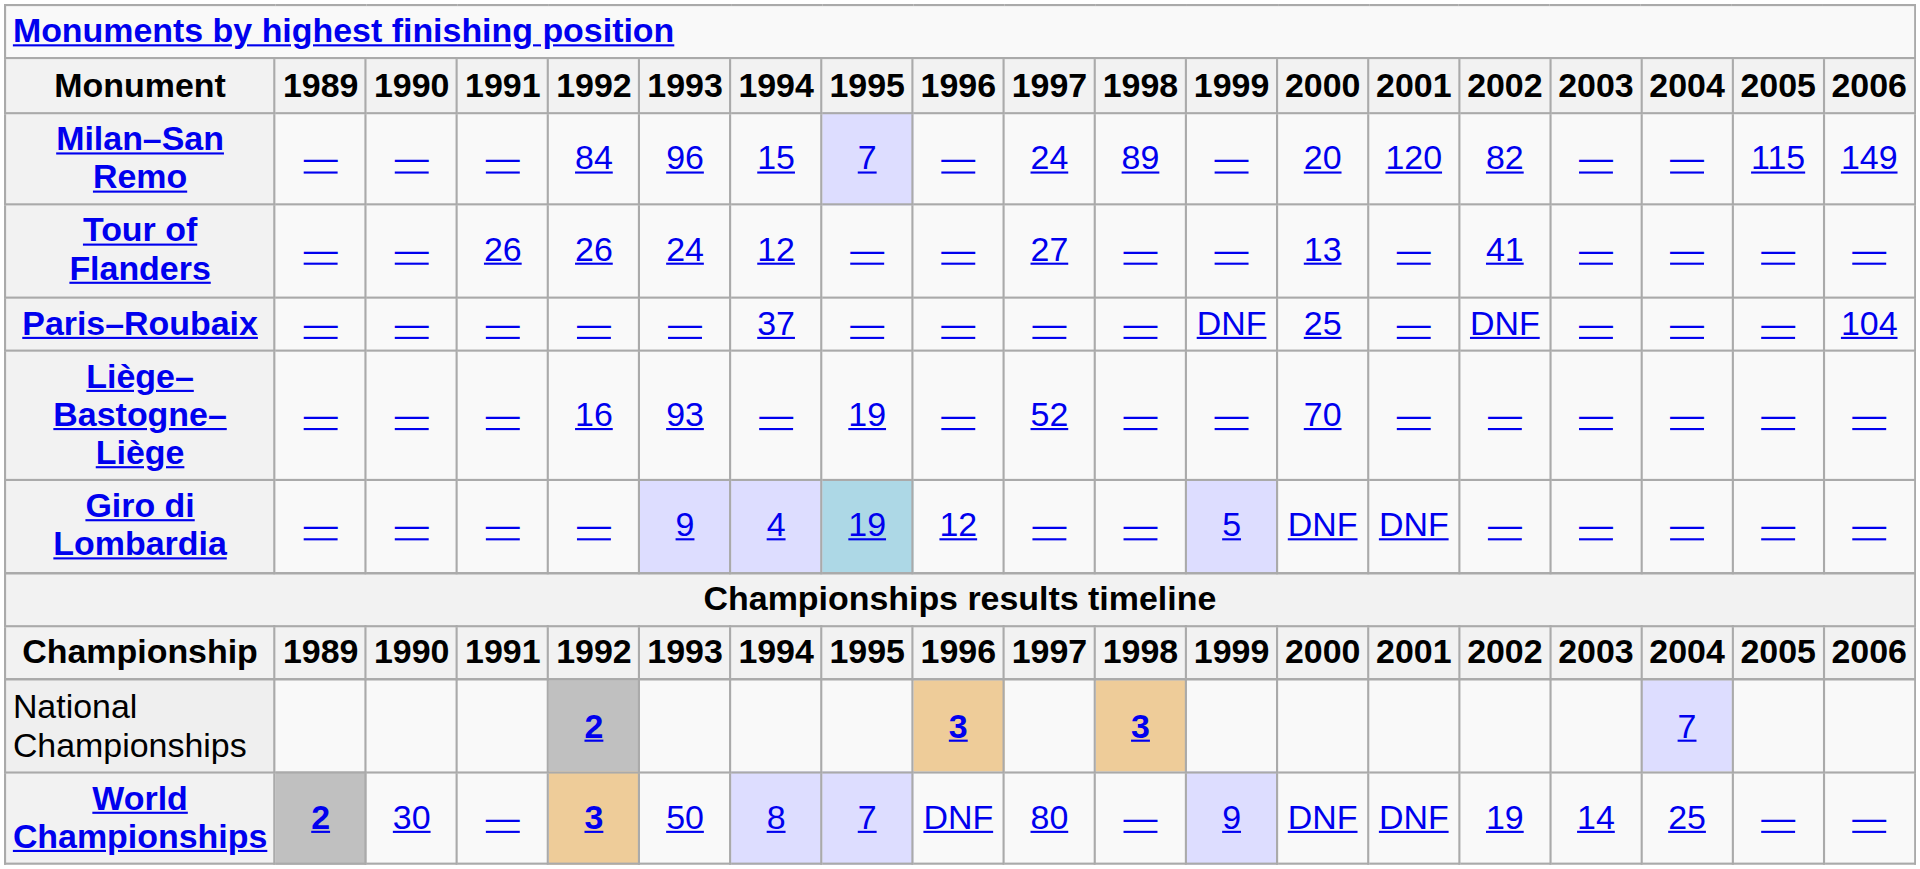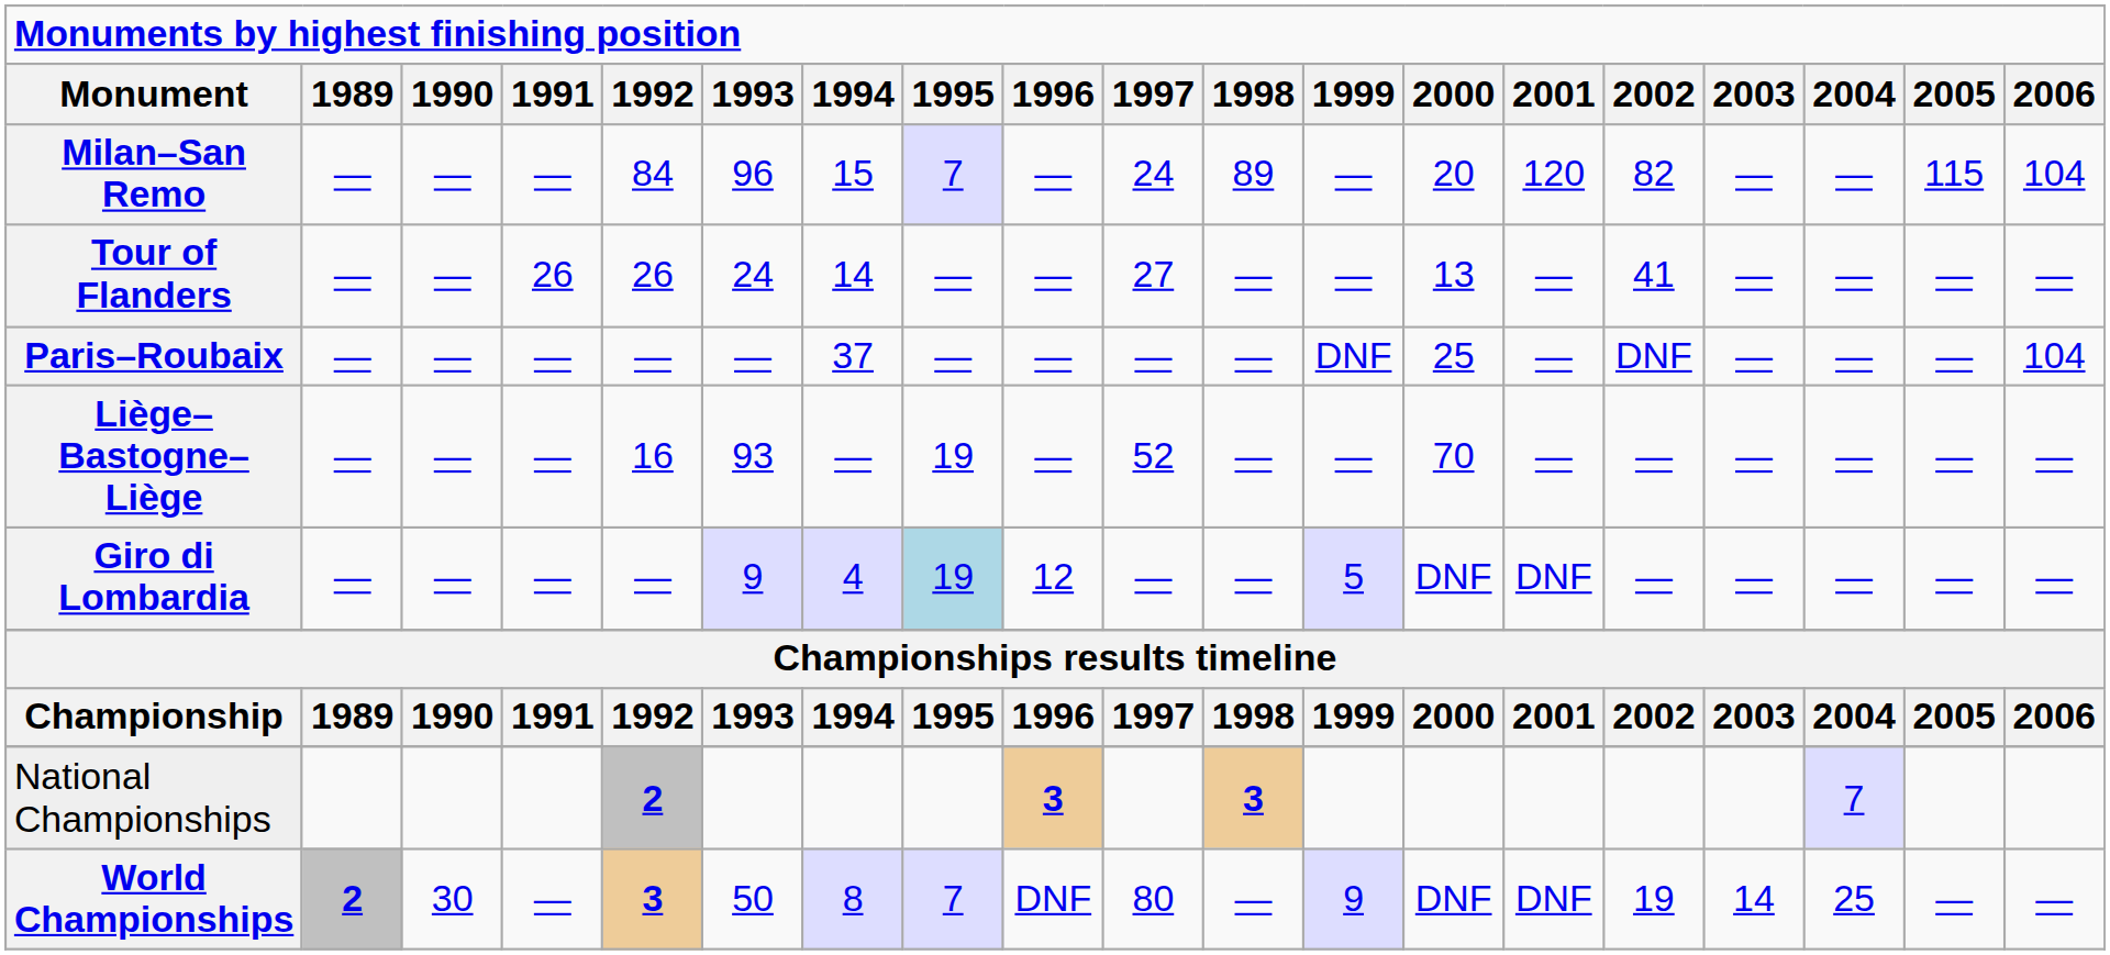Milan–San Remo | 2006: 149 -> 104
Tour of Flanders | 1994: 12 -> 14
